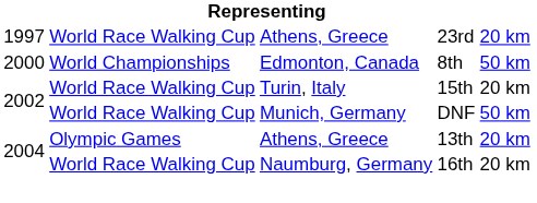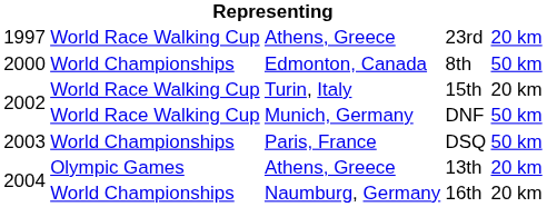+ row: 2003 | World Championships | Paris, France | DSQ | 50 km
16th | column 2: World Race Walking Cup -> World Championships
